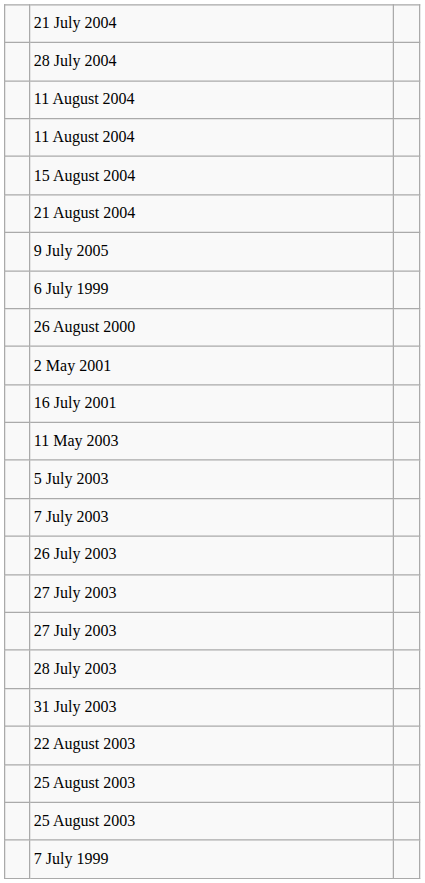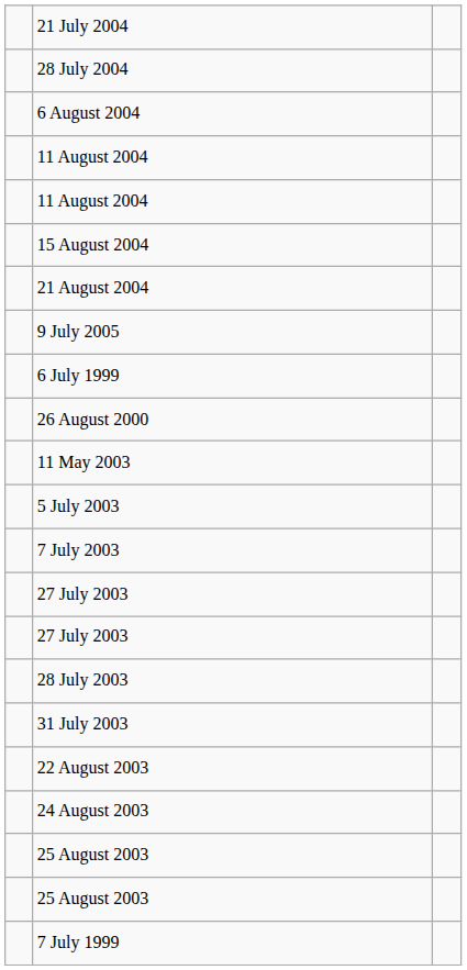+ row: 6 August 2004
- row: 2 May 2001
- row: 16 July 2001
- row: 26 July 2003
+ row: 24 August 2003
